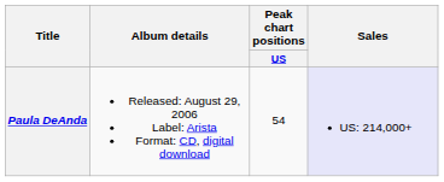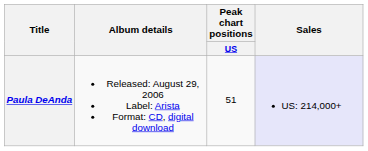Paula DeAnda | Peak chart positions / US: 54 -> 51
